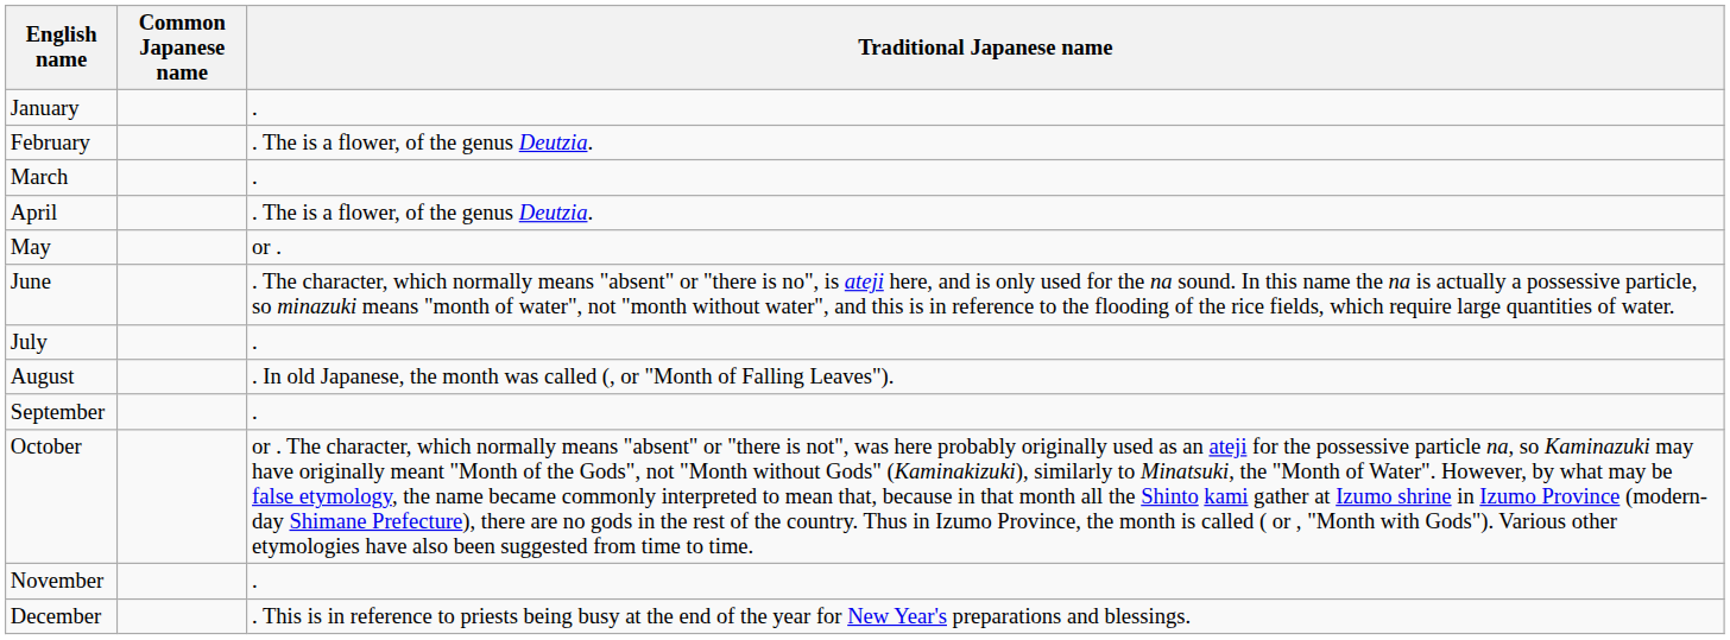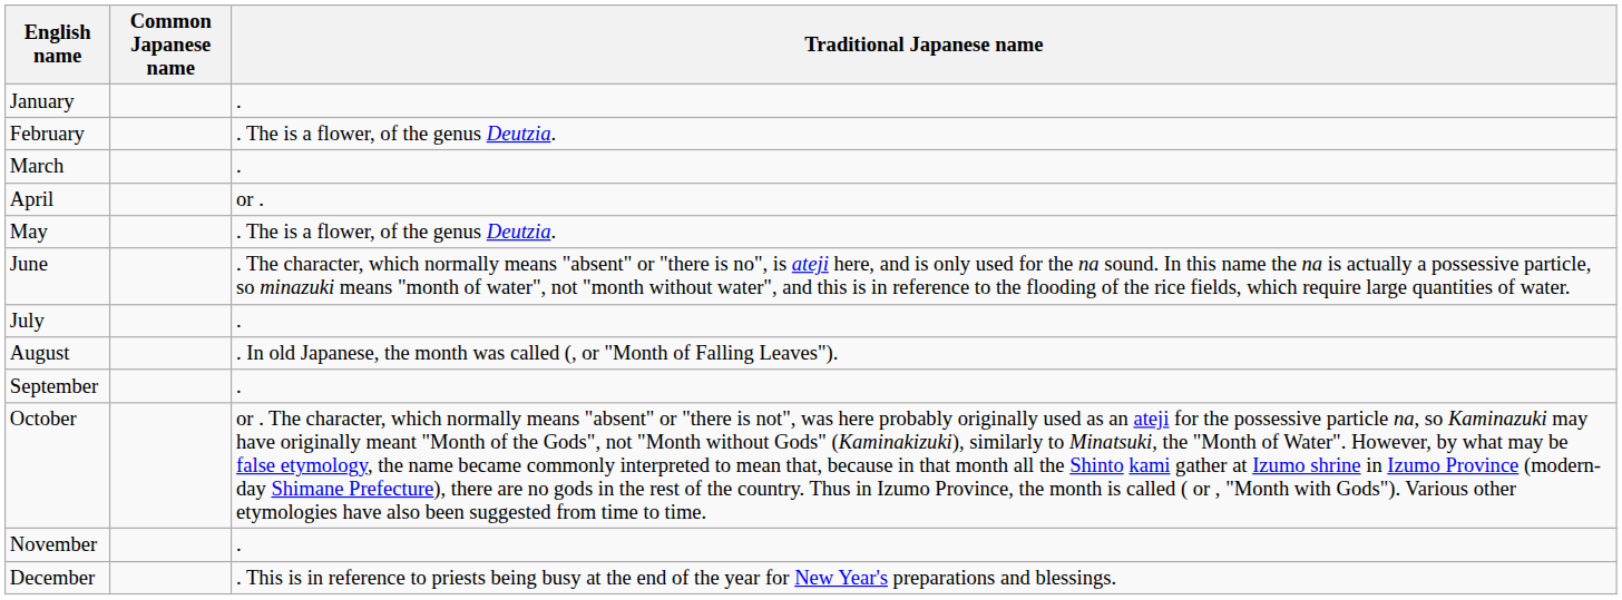April | Traditional Japanese name: . The is a flower, of the genus Deutzia. -> or .
May | Traditional Japanese name: or . -> . The is a flower, of the genus Deutzia.
